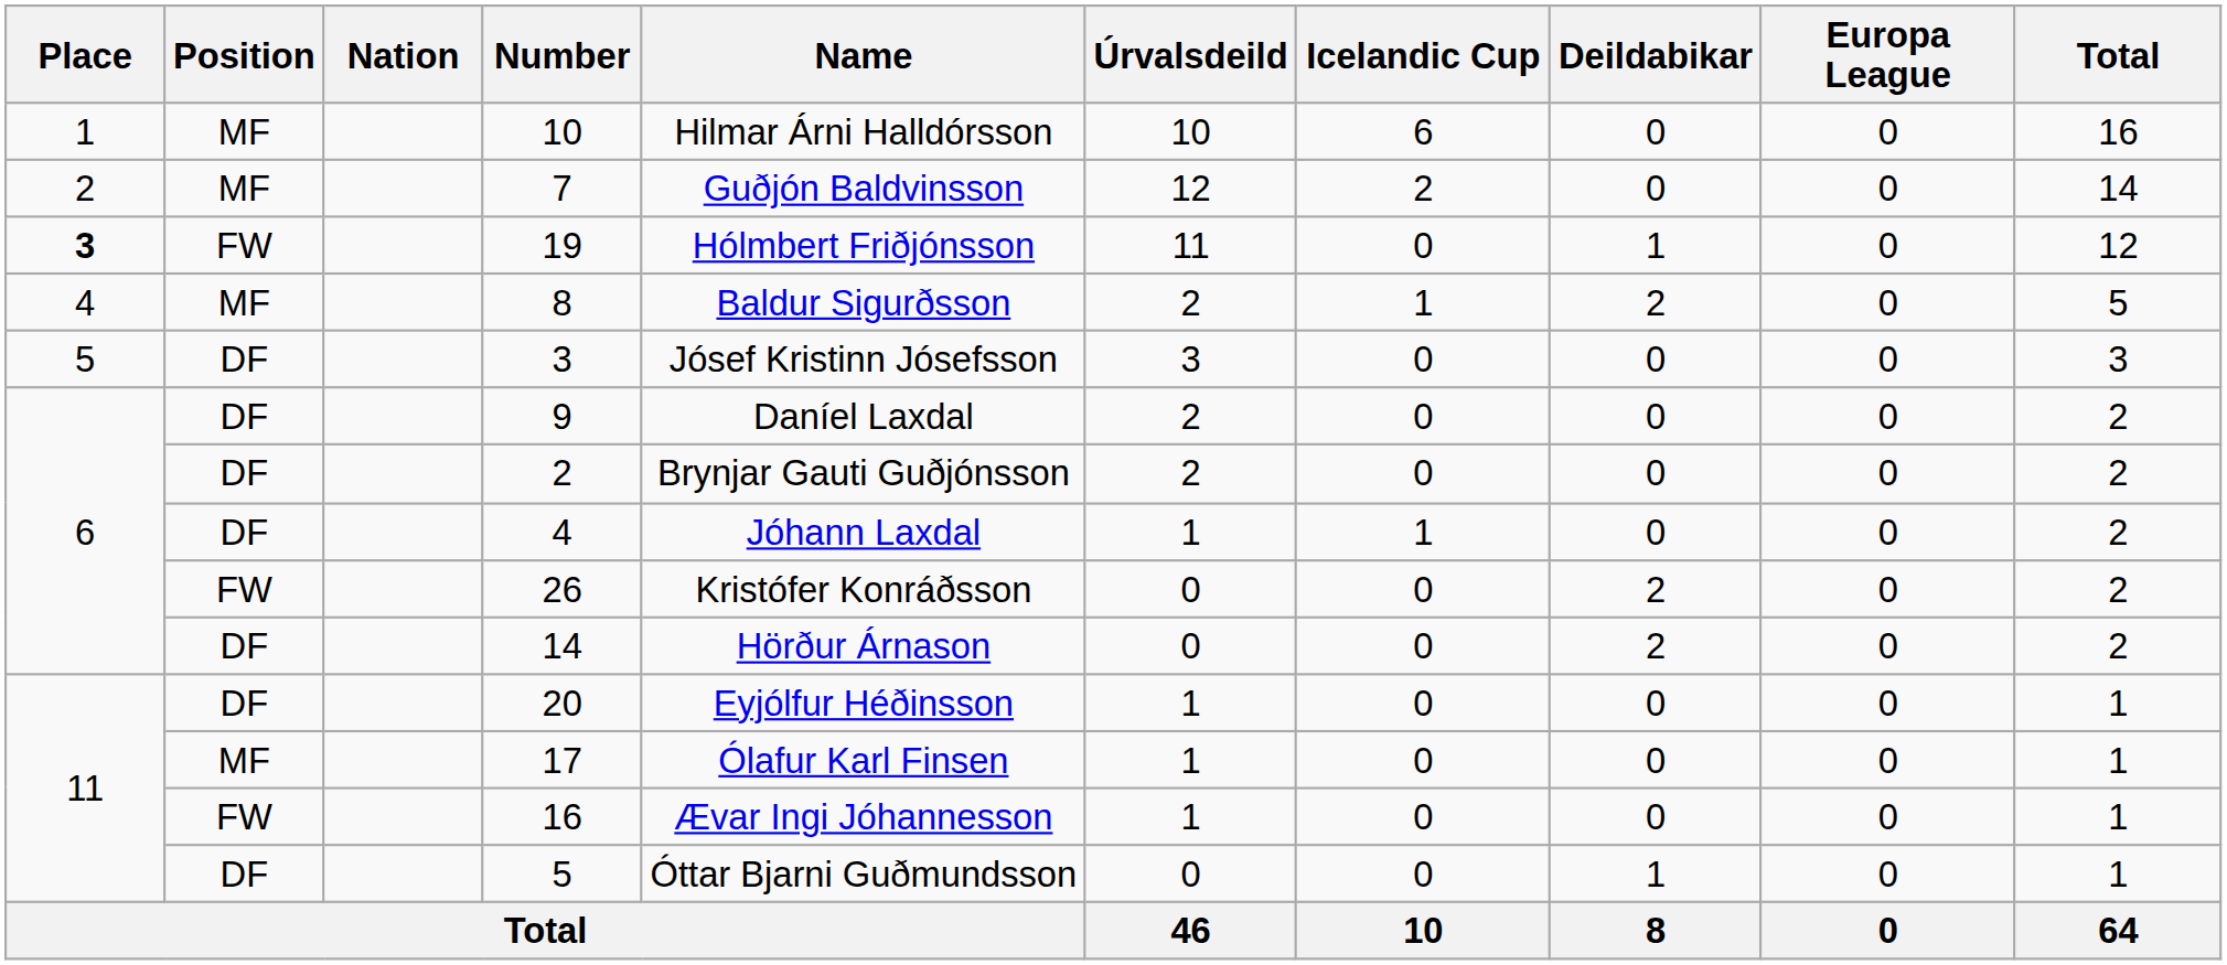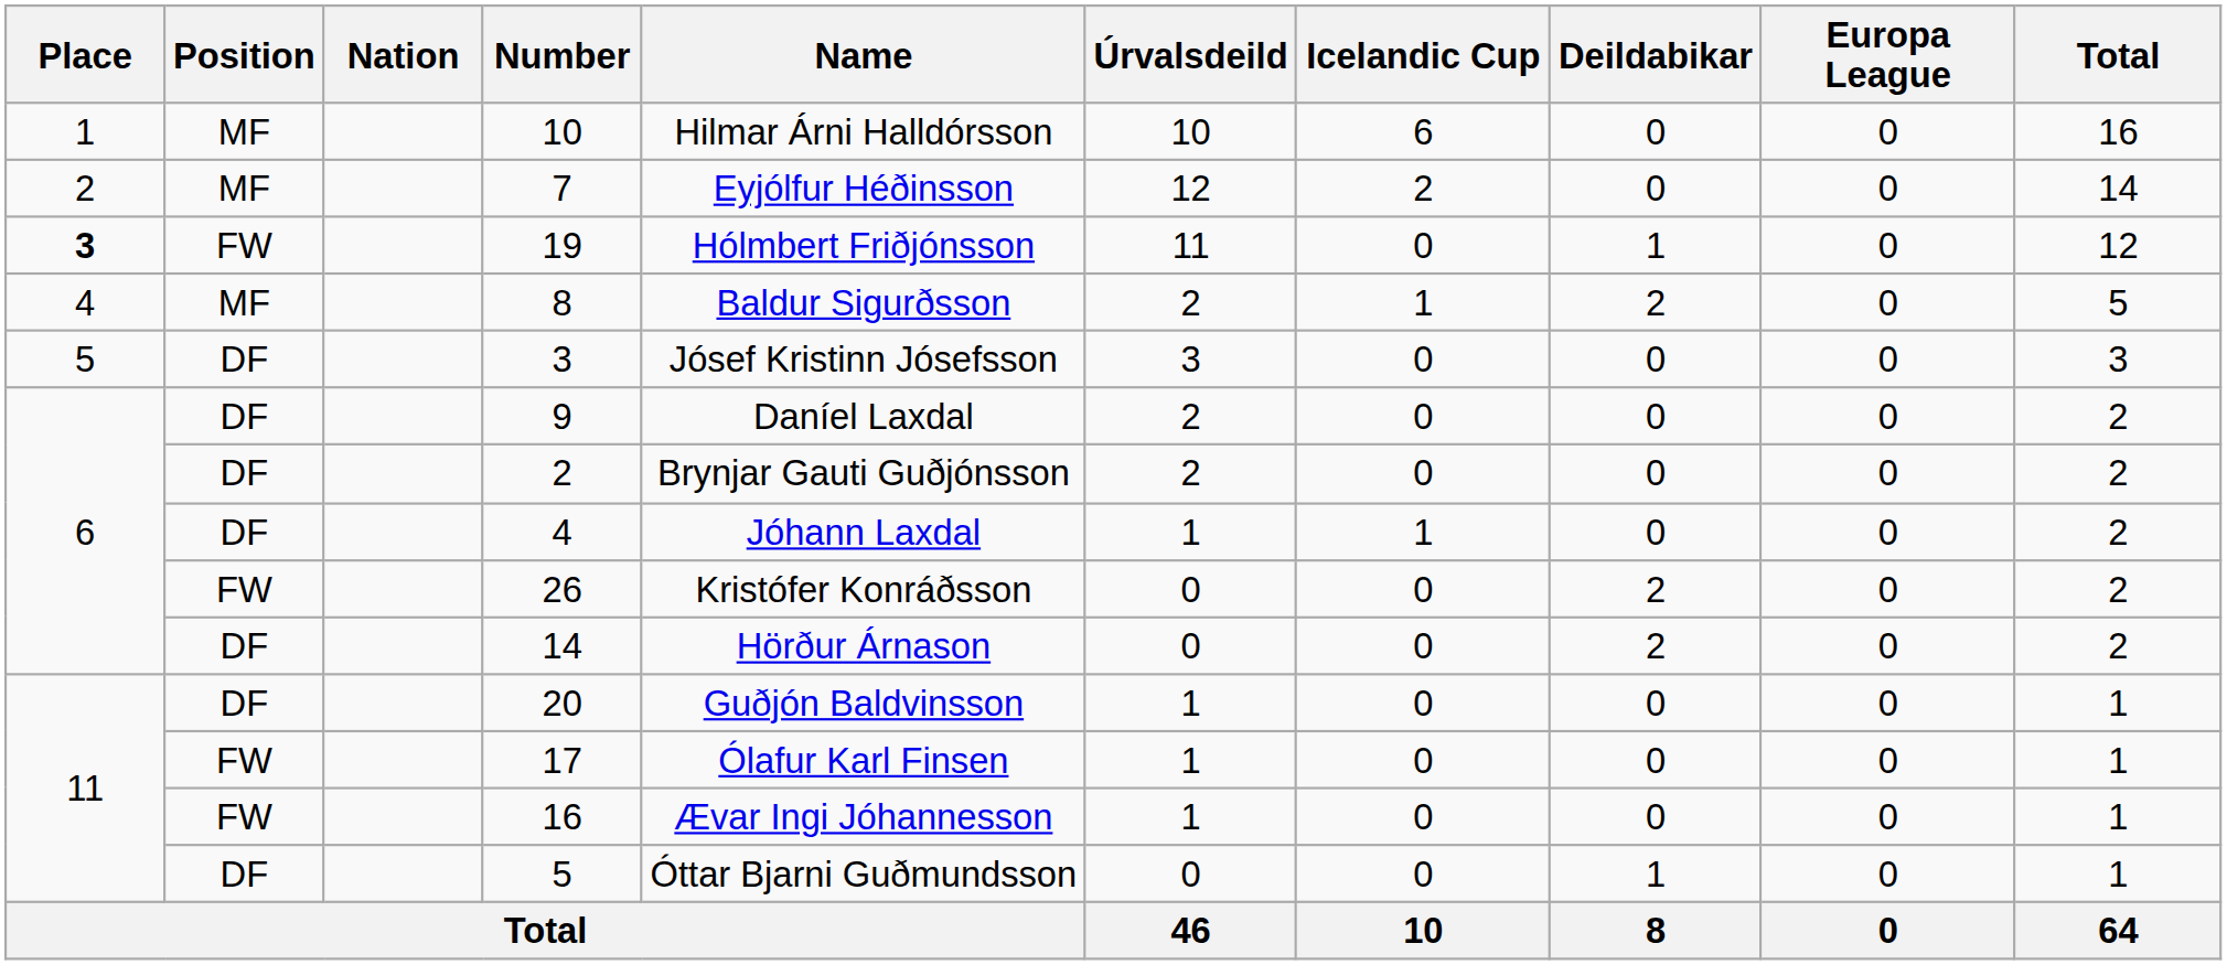7 | Name: Guðjón Baldvinsson -> Eyjólfur Héðinsson
20 | Name: Eyjólfur Héðinsson -> Guðjón Baldvinsson
17 | Position: MF -> FW
